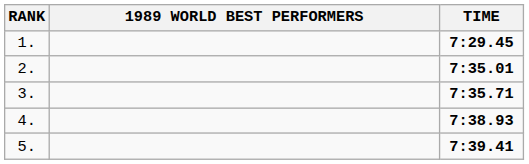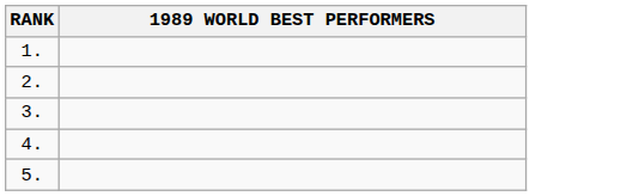- column: TIME | 7:29.45 | 7:35.01 | 7:35.71 | 7:38.93 | 7:39.41
